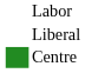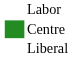rows swapped: Liberal <-> Centre
